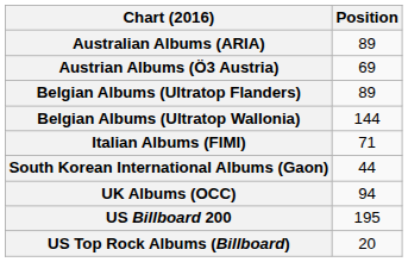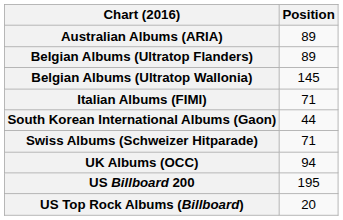- row: Austrian Albums (Ö3 Austria) | 69
Belgian Albums (Ultratop Wallonia) | Position: 144 -> 145
+ row: Swiss Albums (Schweizer Hitparade) | 71
